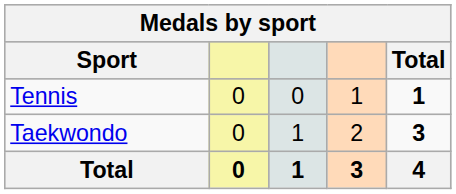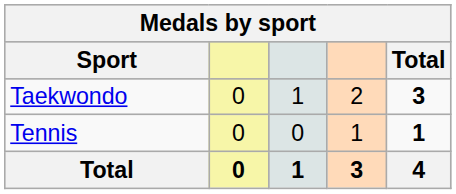rows swapped: Taekwondo <-> Tennis
